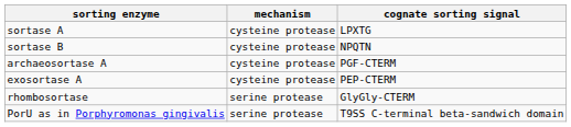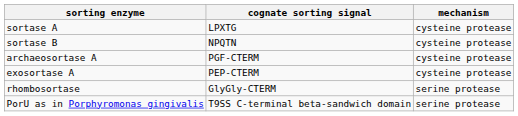columns swapped: mechanism <-> cognate sorting signal
